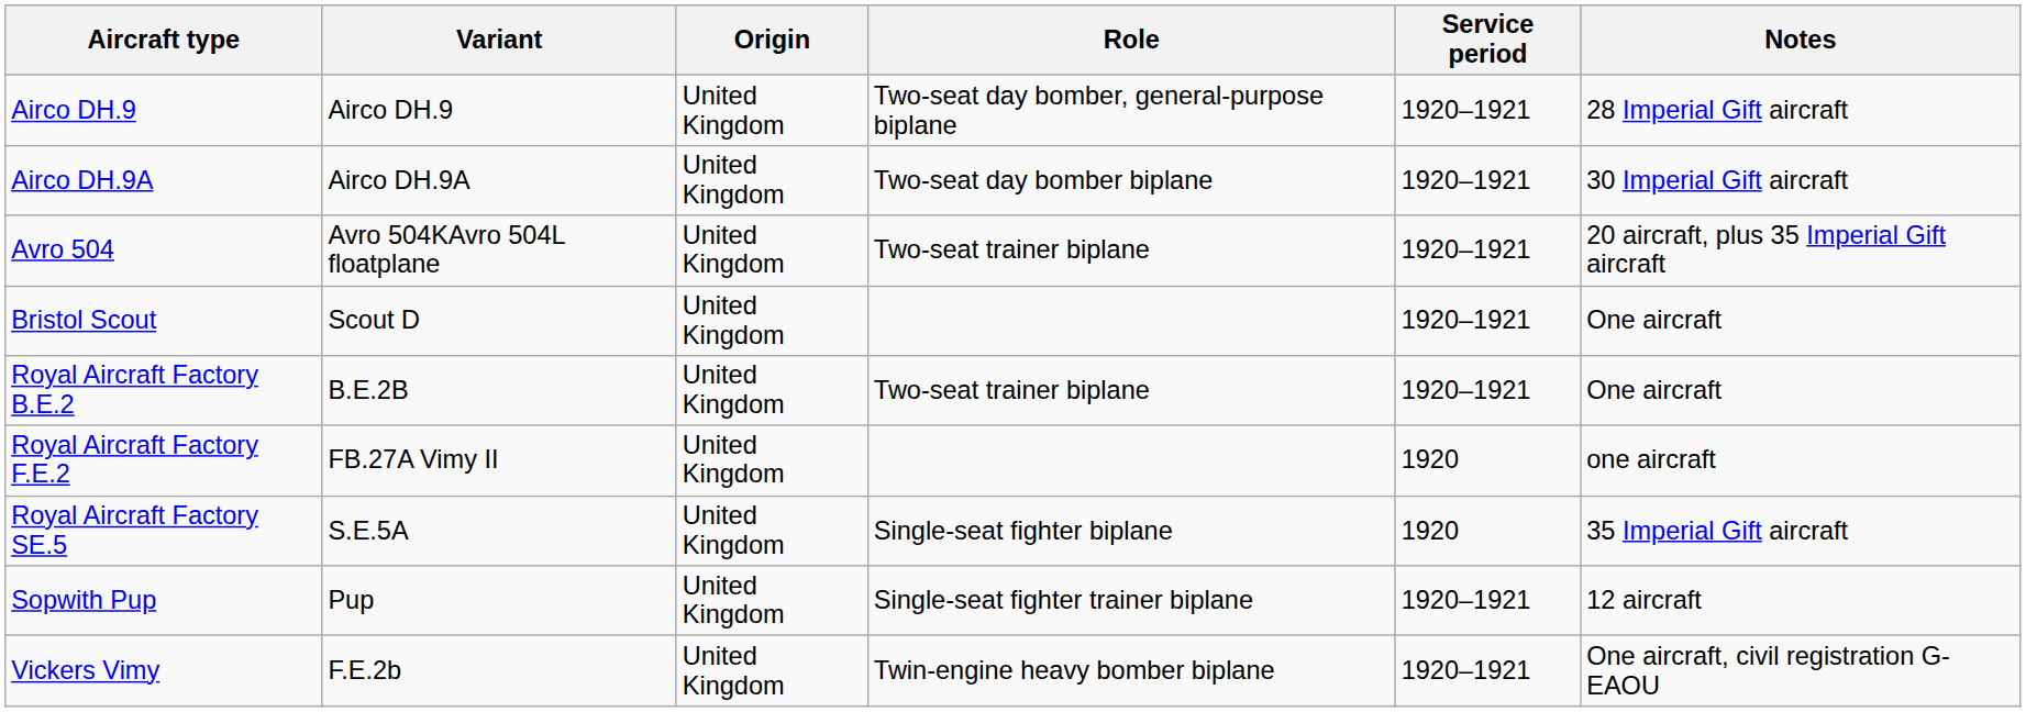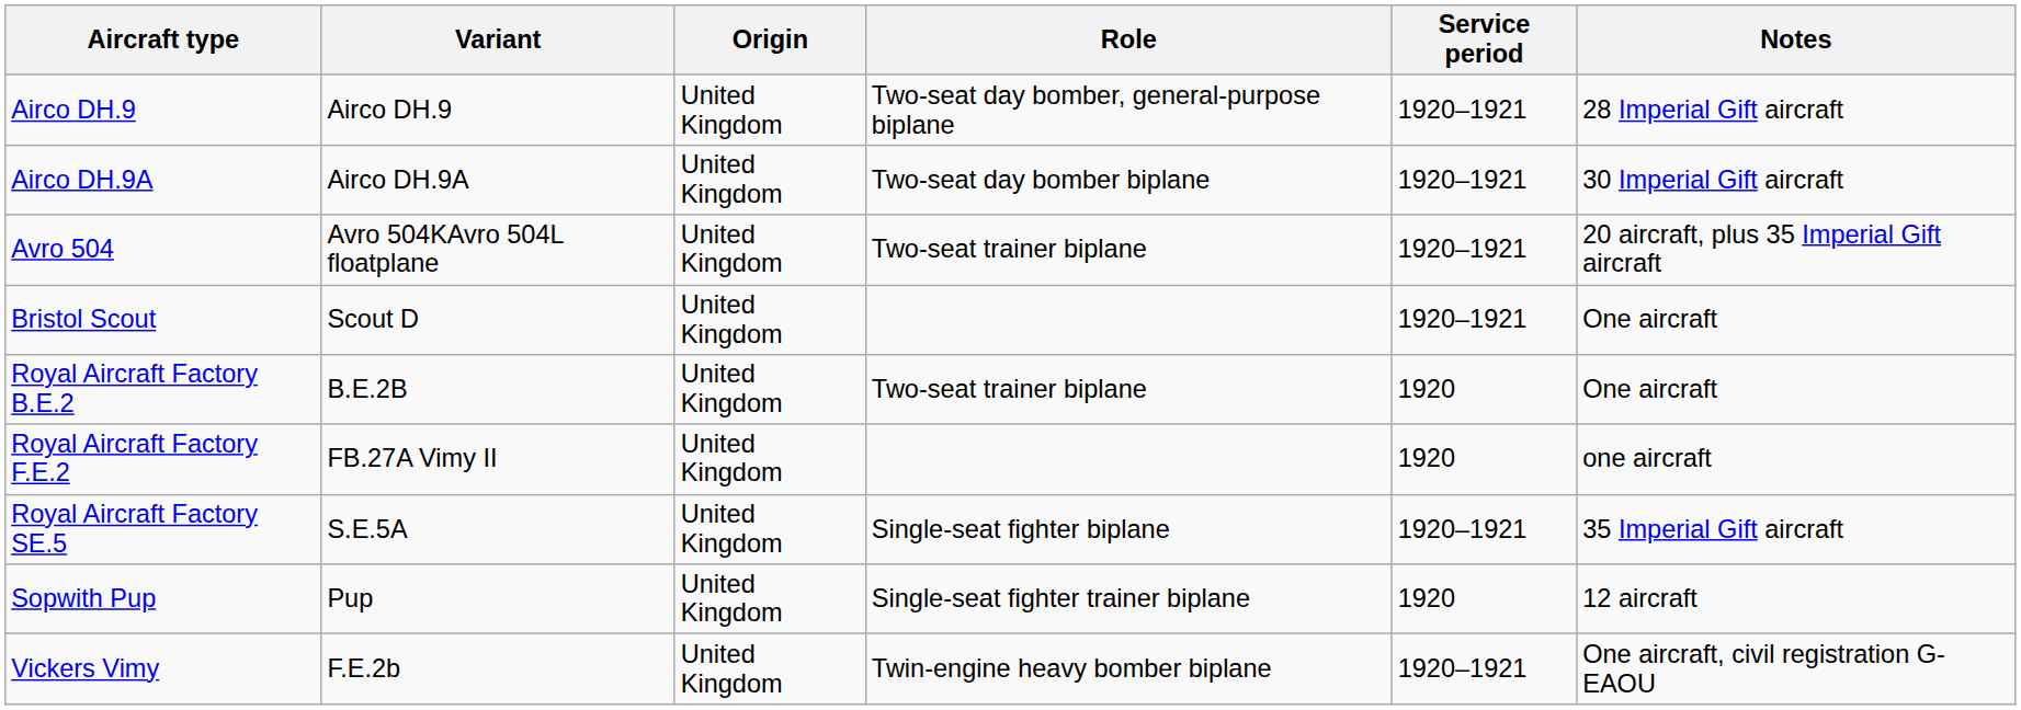Royal Aircraft Factory B.E.2 | Service period: 1920–1921 -> 1920
Royal Aircraft Factory SE.5 | Service period: 1920 -> 1920–1921
Sopwith Pup | Service period: 1920–1921 -> 1920
